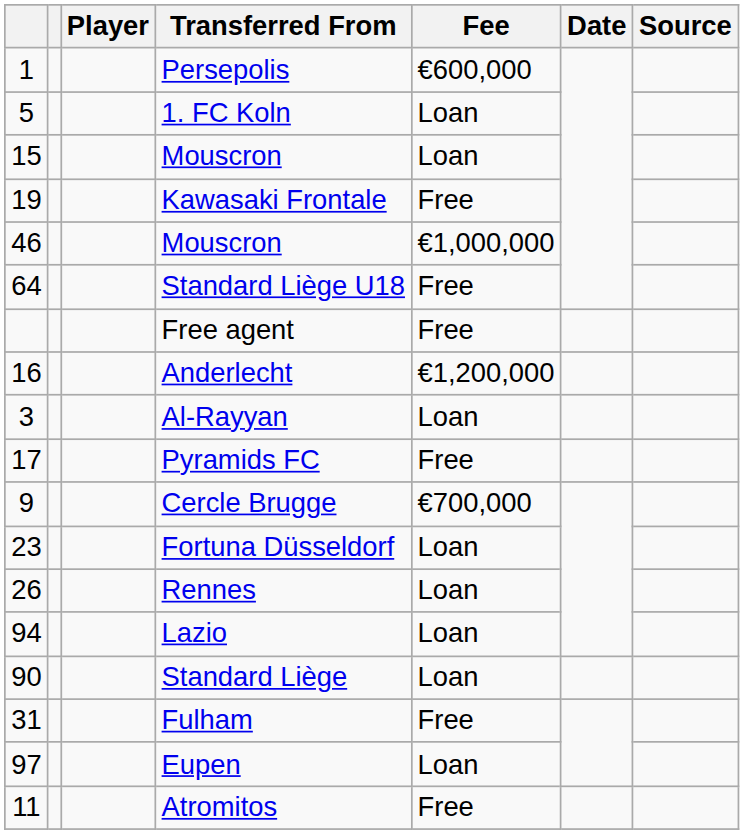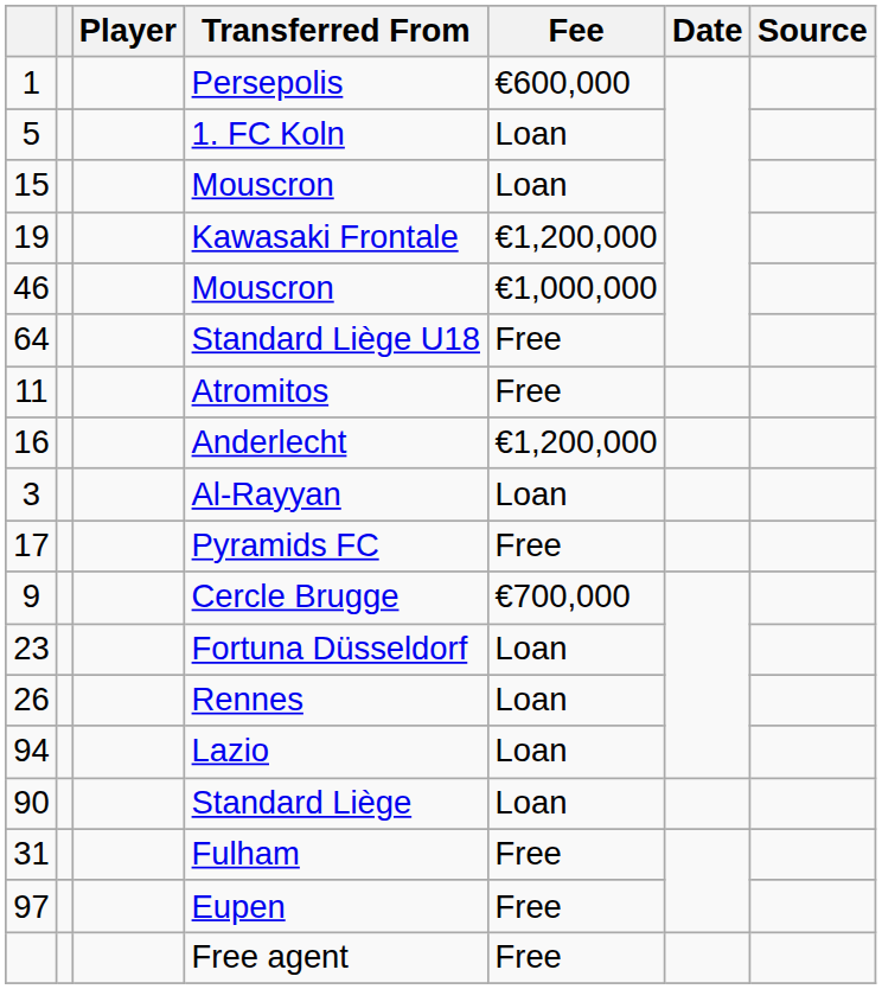Kawasaki Frontale | Fee: Free -> €1,200,000
rows swapped: Atromitos <-> Free agent
Eupen | Fee: Loan -> Free
